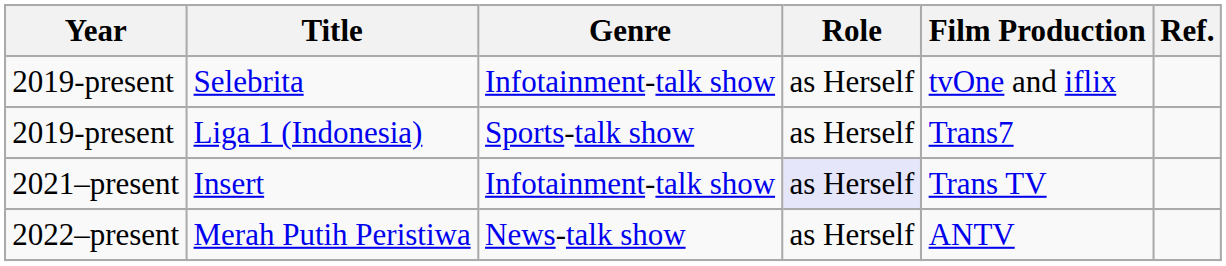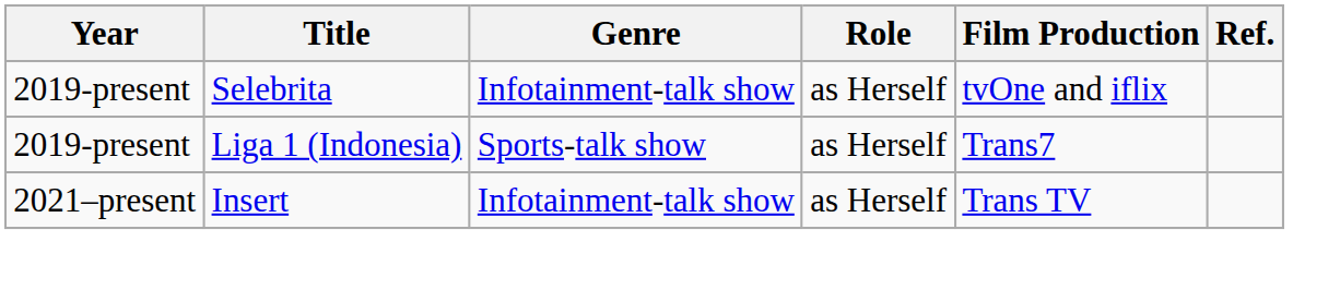Insert | Role: lavender background -> no background
- row: 2022–present | Merah Putih Peristiwa | News-talk show | as Herself | ANTV
